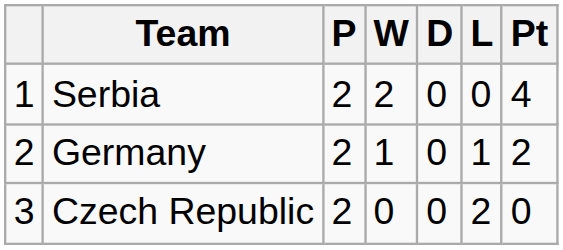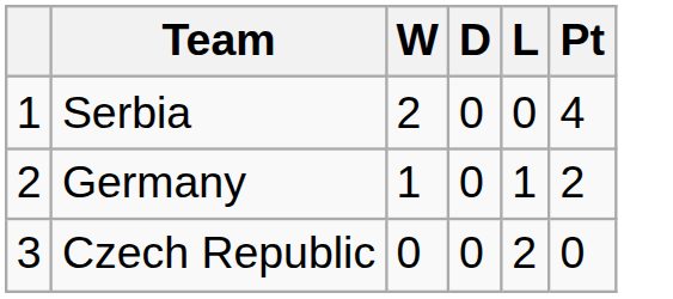- column: P | 2 | 2 | 2
